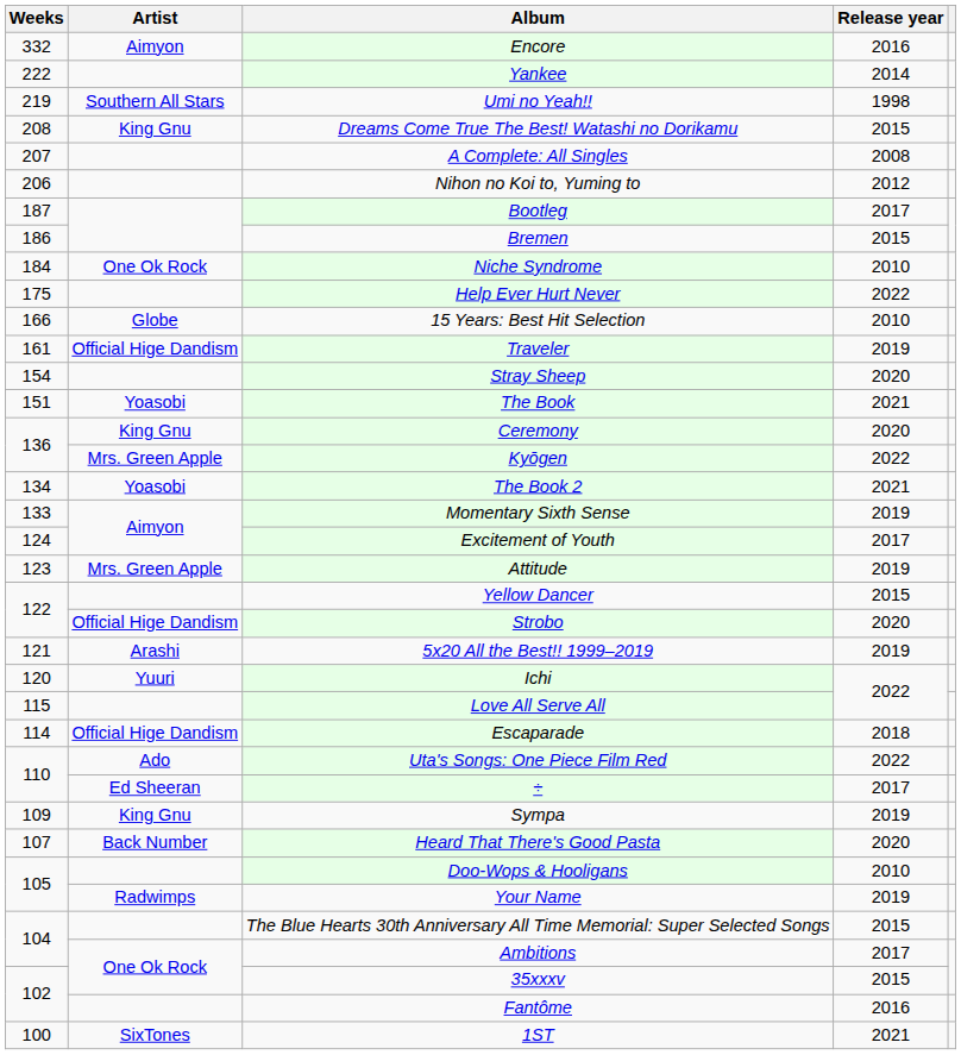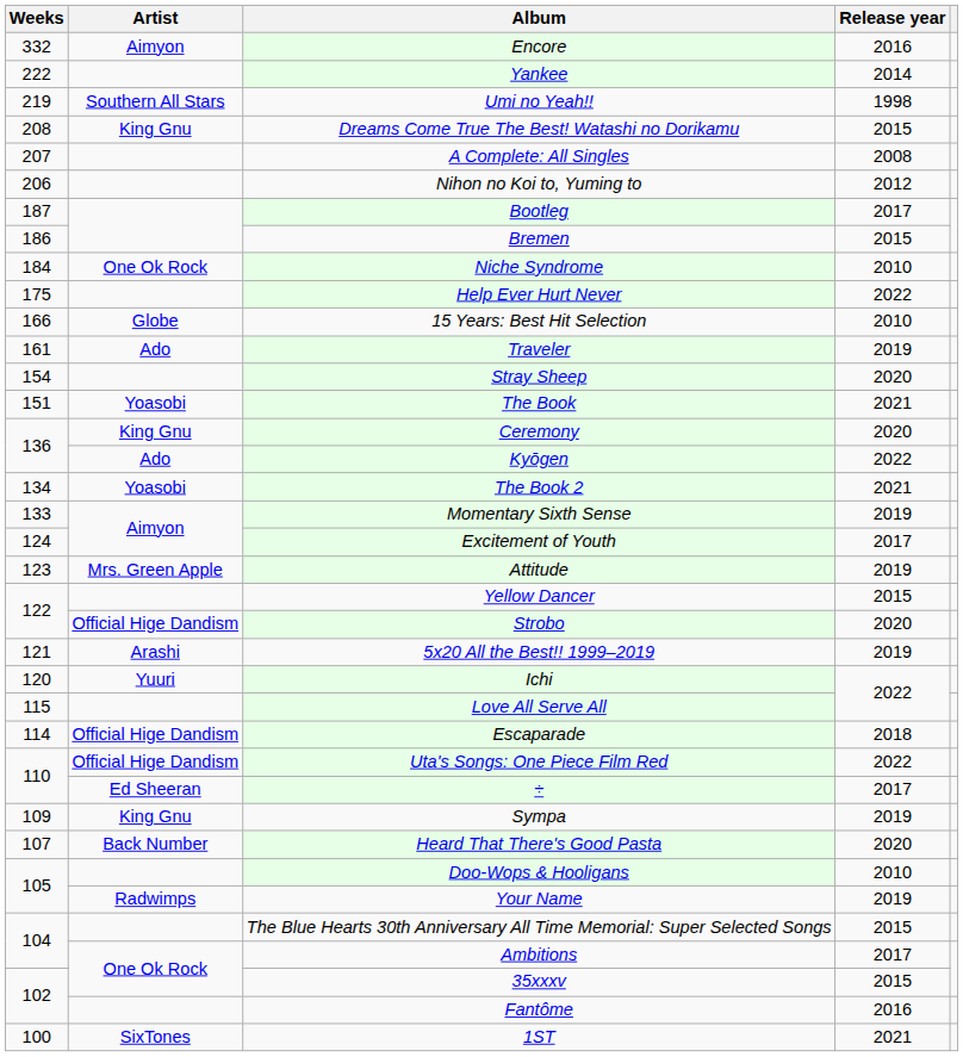Traveler | Artist: Official Hige Dandism -> Ado
Kyōgen | Artist: Mrs. Green Apple -> Ado
Uta's Songs: One Piece Film Red | Artist: Ado -> Official Hige Dandism
